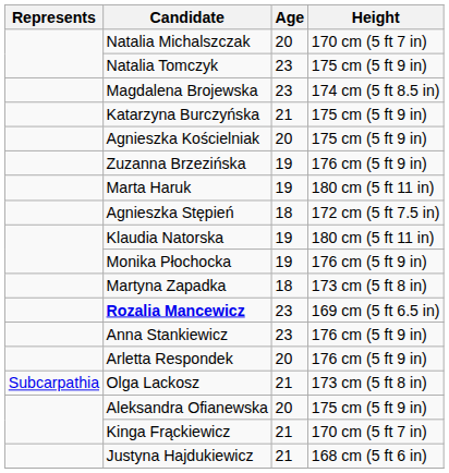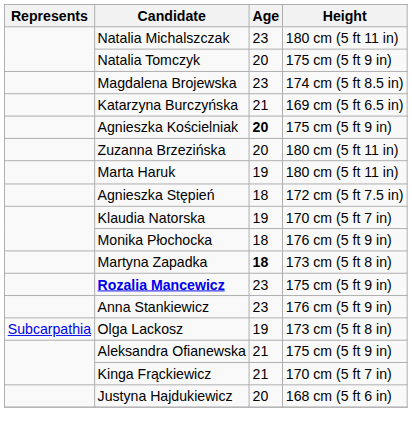Natalia Michalszczak | Age: 20 -> 23
Natalia Michalszczak | Height: 170 cm (5 ft 7 in) -> 180 cm (5 ft 11 in)
Natalia Tomczyk | Age: 23 -> 20
Katarzyna Burczyńska | Height: 175 cm (5 ft 9 in) -> 169 cm (5 ft 6.5 in)
Agnieszka Kościelniak | Age: normal -> bold
Zuzanna Brzezińska | Age: 19 -> 20
Zuzanna Brzezińska | Height: 176 cm (5 ft 9 in) -> 180 cm (5 ft 11 in)
Klaudia Natorska | Height: 180 cm (5 ft 11 in) -> 170 cm (5 ft 7 in)
Monika Płochocka | Age: 19 -> 18
Martyna Zapadka | Age: normal -> bold
Rozalia Mancewicz | Height: 169 cm (5 ft 6.5 in) -> 175 cm (5 ft 9 in)
- row: Arletta Respondek | 20 | 176 cm (5 ft 9 in)
Olga Lackosz | Age: 21 -> 19
Aleksandra Ofianewska | Age: 20 -> 21
Justyna Hajdukiewicz | Age: 21 -> 20
